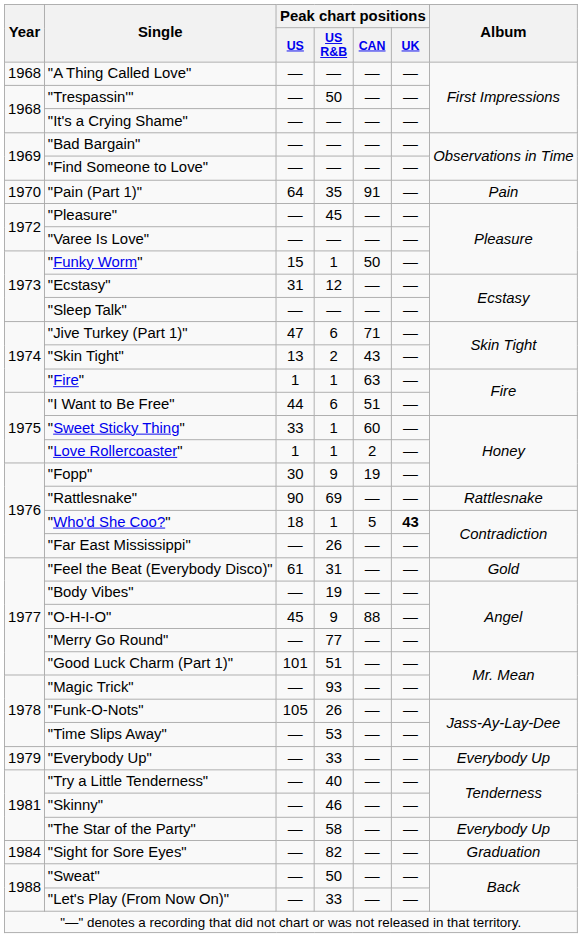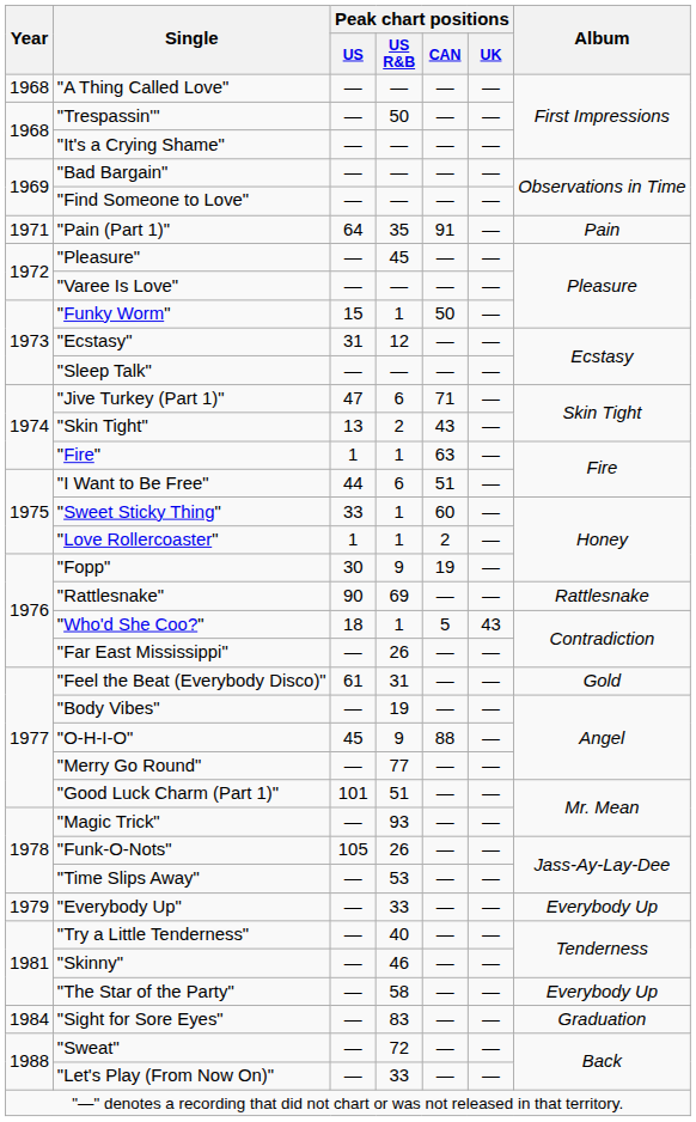"Pain (Part 1)" | Year: 1970 -> 1971
"Who'd She Coo?" | Peak chart positions / UK: bold -> normal
"Sight for Sore Eyes" | Peak chart positions / US R&B: 82 -> 83
"Sweat" | Peak chart positions / US R&B: 50 -> 72
